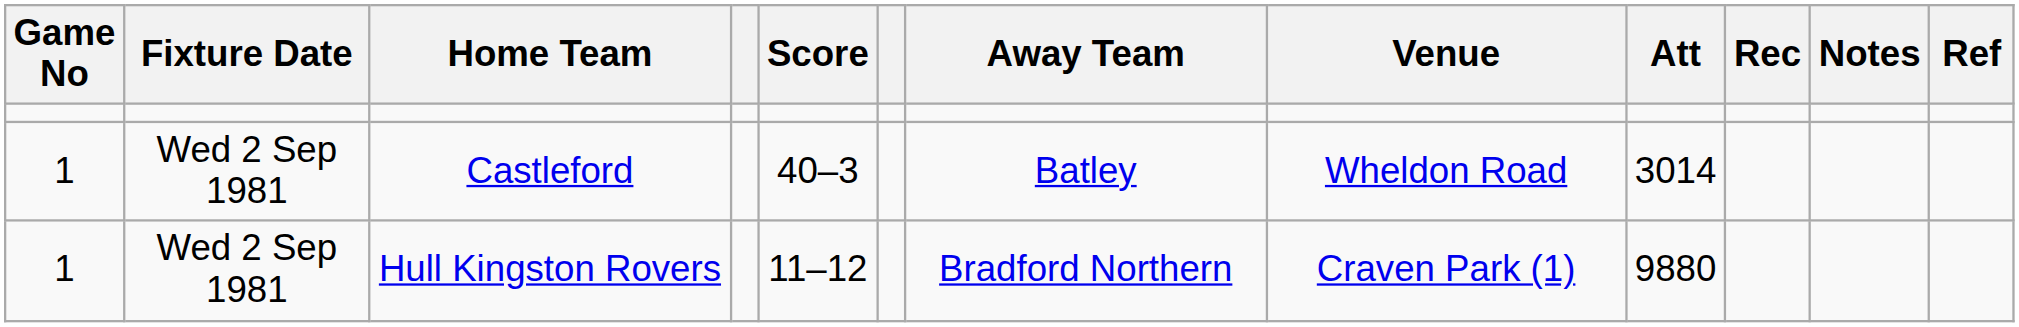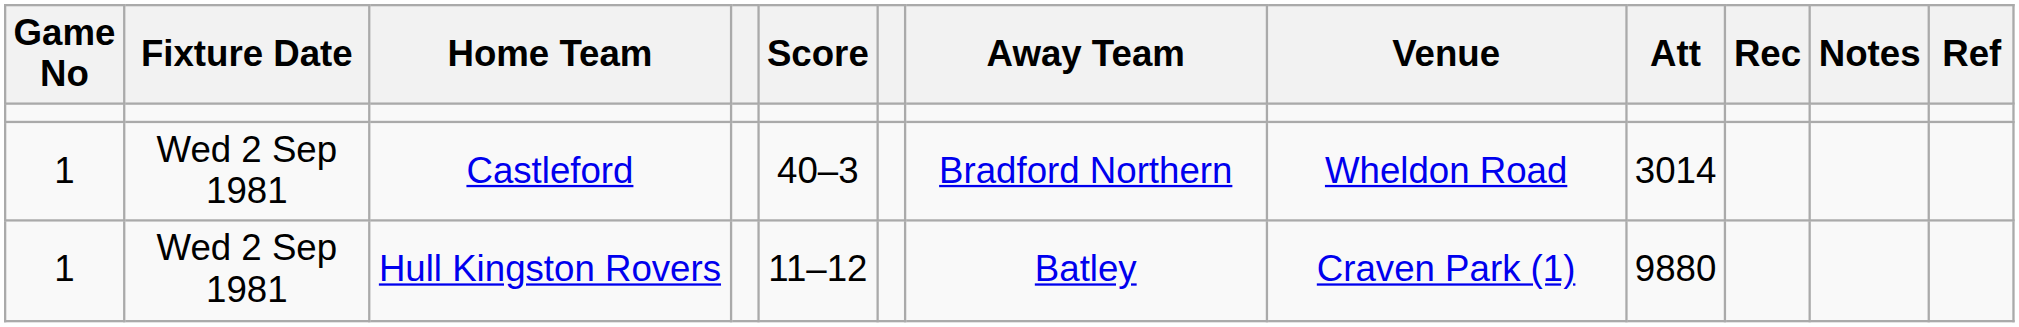Castleford | Away Team: Batley -> Bradford Northern
Hull Kingston Rovers | Away Team: Bradford Northern -> Batley
